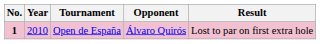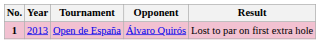Open de España | Year: 2010 -> 2013
